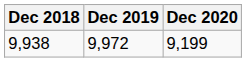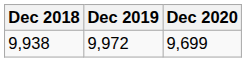9,938 | Dec 2020: 9,199 -> 9,699
